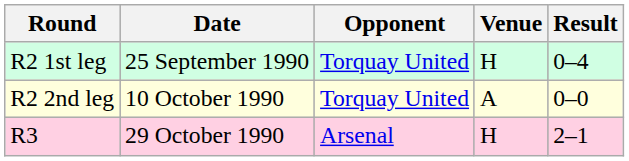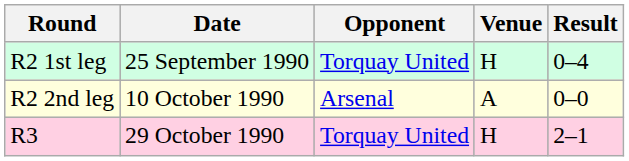R2 2nd leg | Opponent: Torquay United -> Arsenal
R3 | Opponent: Arsenal -> Torquay United
